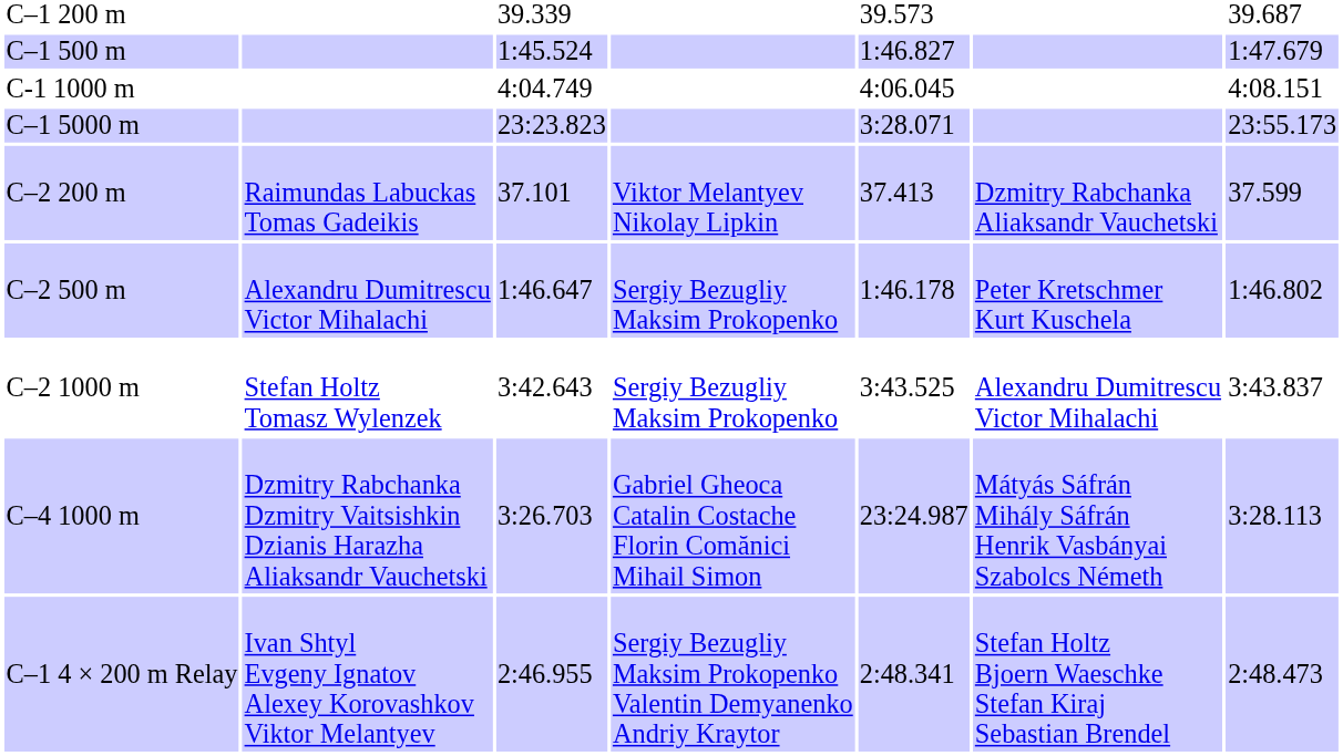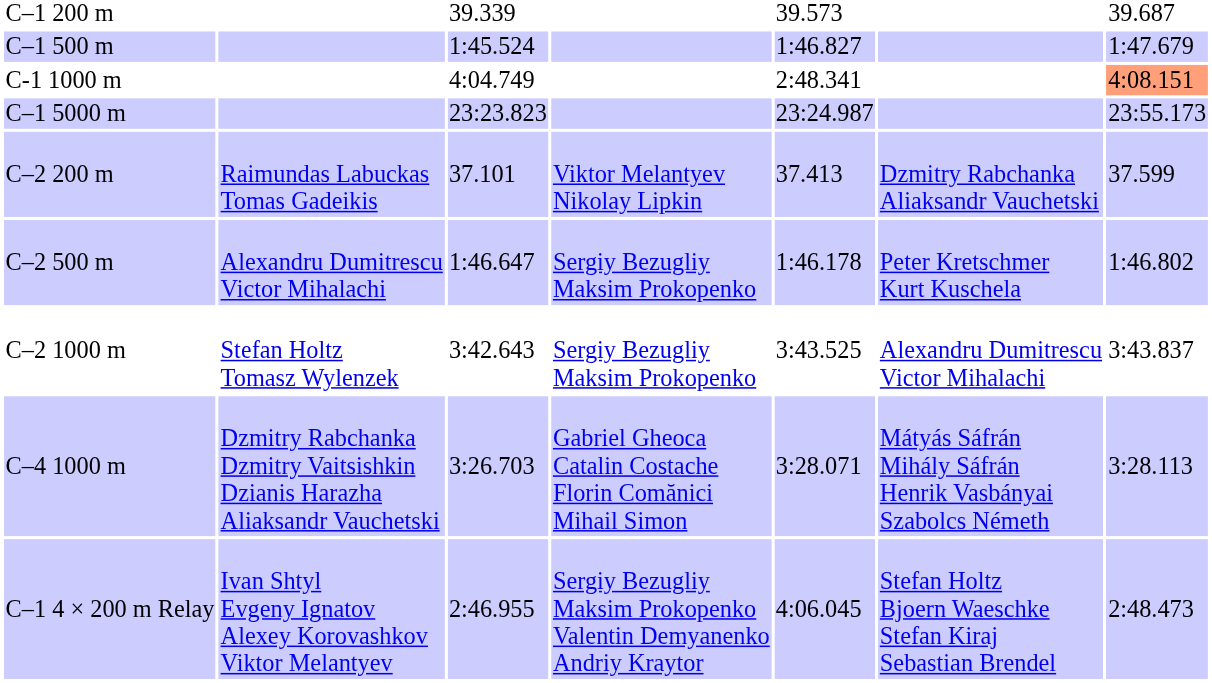C-1 1000 m | column 5: 4:06.045 -> 2:48.341
C-1 1000 m | column 7: no background -> lightsalmon background
C–1 5000 m | column 5: 3:28.071 -> 23:24.987
C–4 1000 m | column 5: 23:24.987 -> 3:28.071
C–1 4 × 200 m Relay | column 5: 2:48.341 -> 4:06.045
